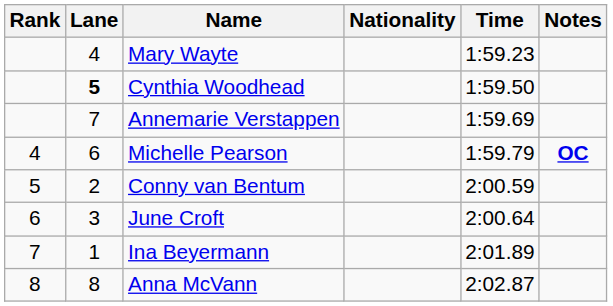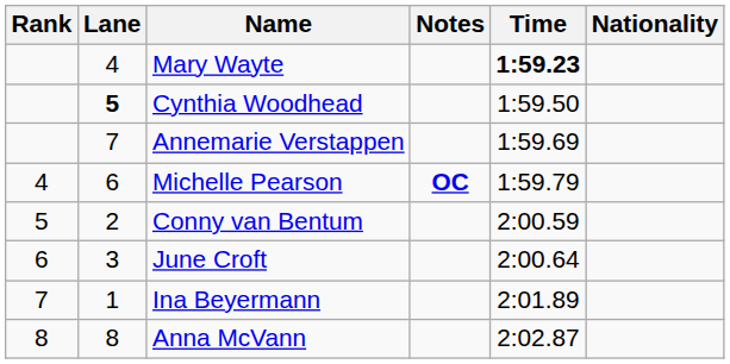columns swapped: Nationality <-> Notes
Mary Wayte | Time: normal -> bold
